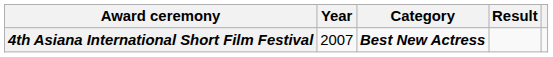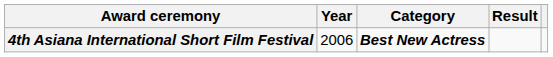4th Asiana International Short Film Festival | Year: 2007 -> 2006
